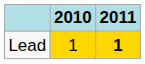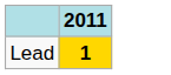- column: 2010 | 1
